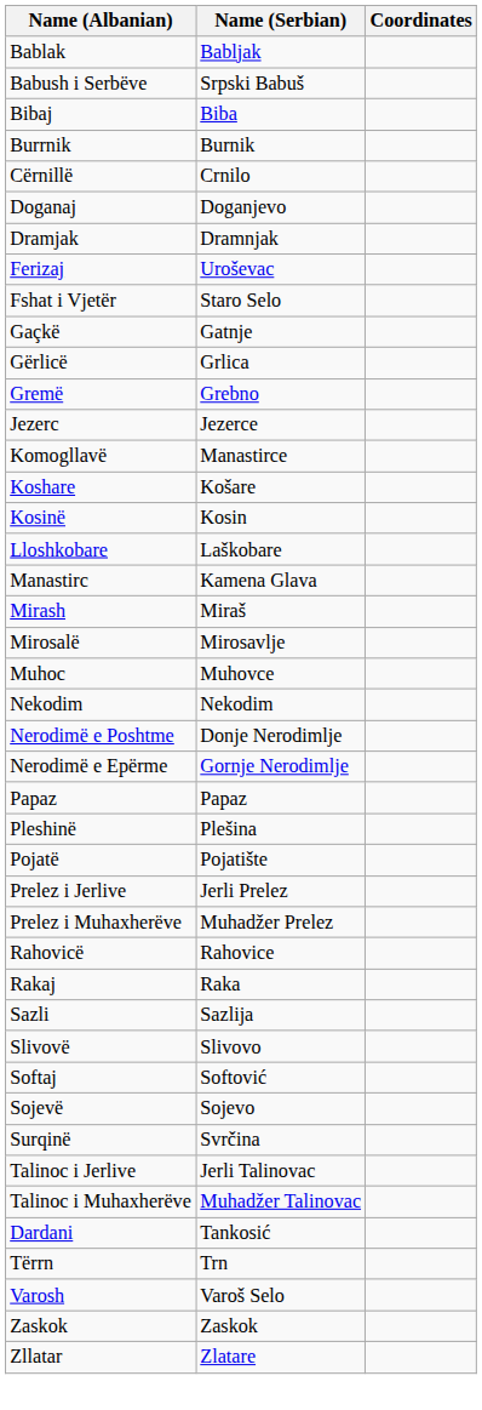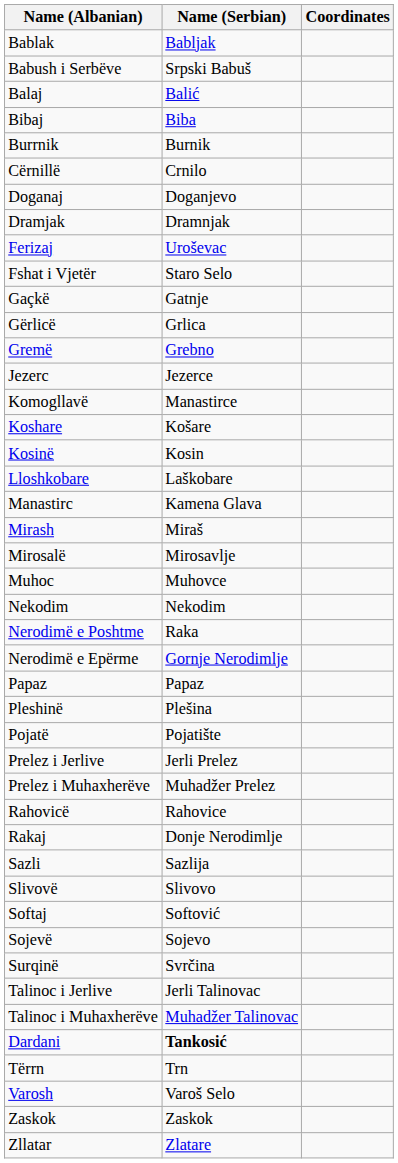+ row: Balaj | Balić
Nerodimë e Poshtme | Name (Serbian): Donje Nerodimlje -> Raka
Rakaj | Name (Serbian): Raka -> Donje Nerodimlje
Dardani | Name (Serbian): normal -> bold
